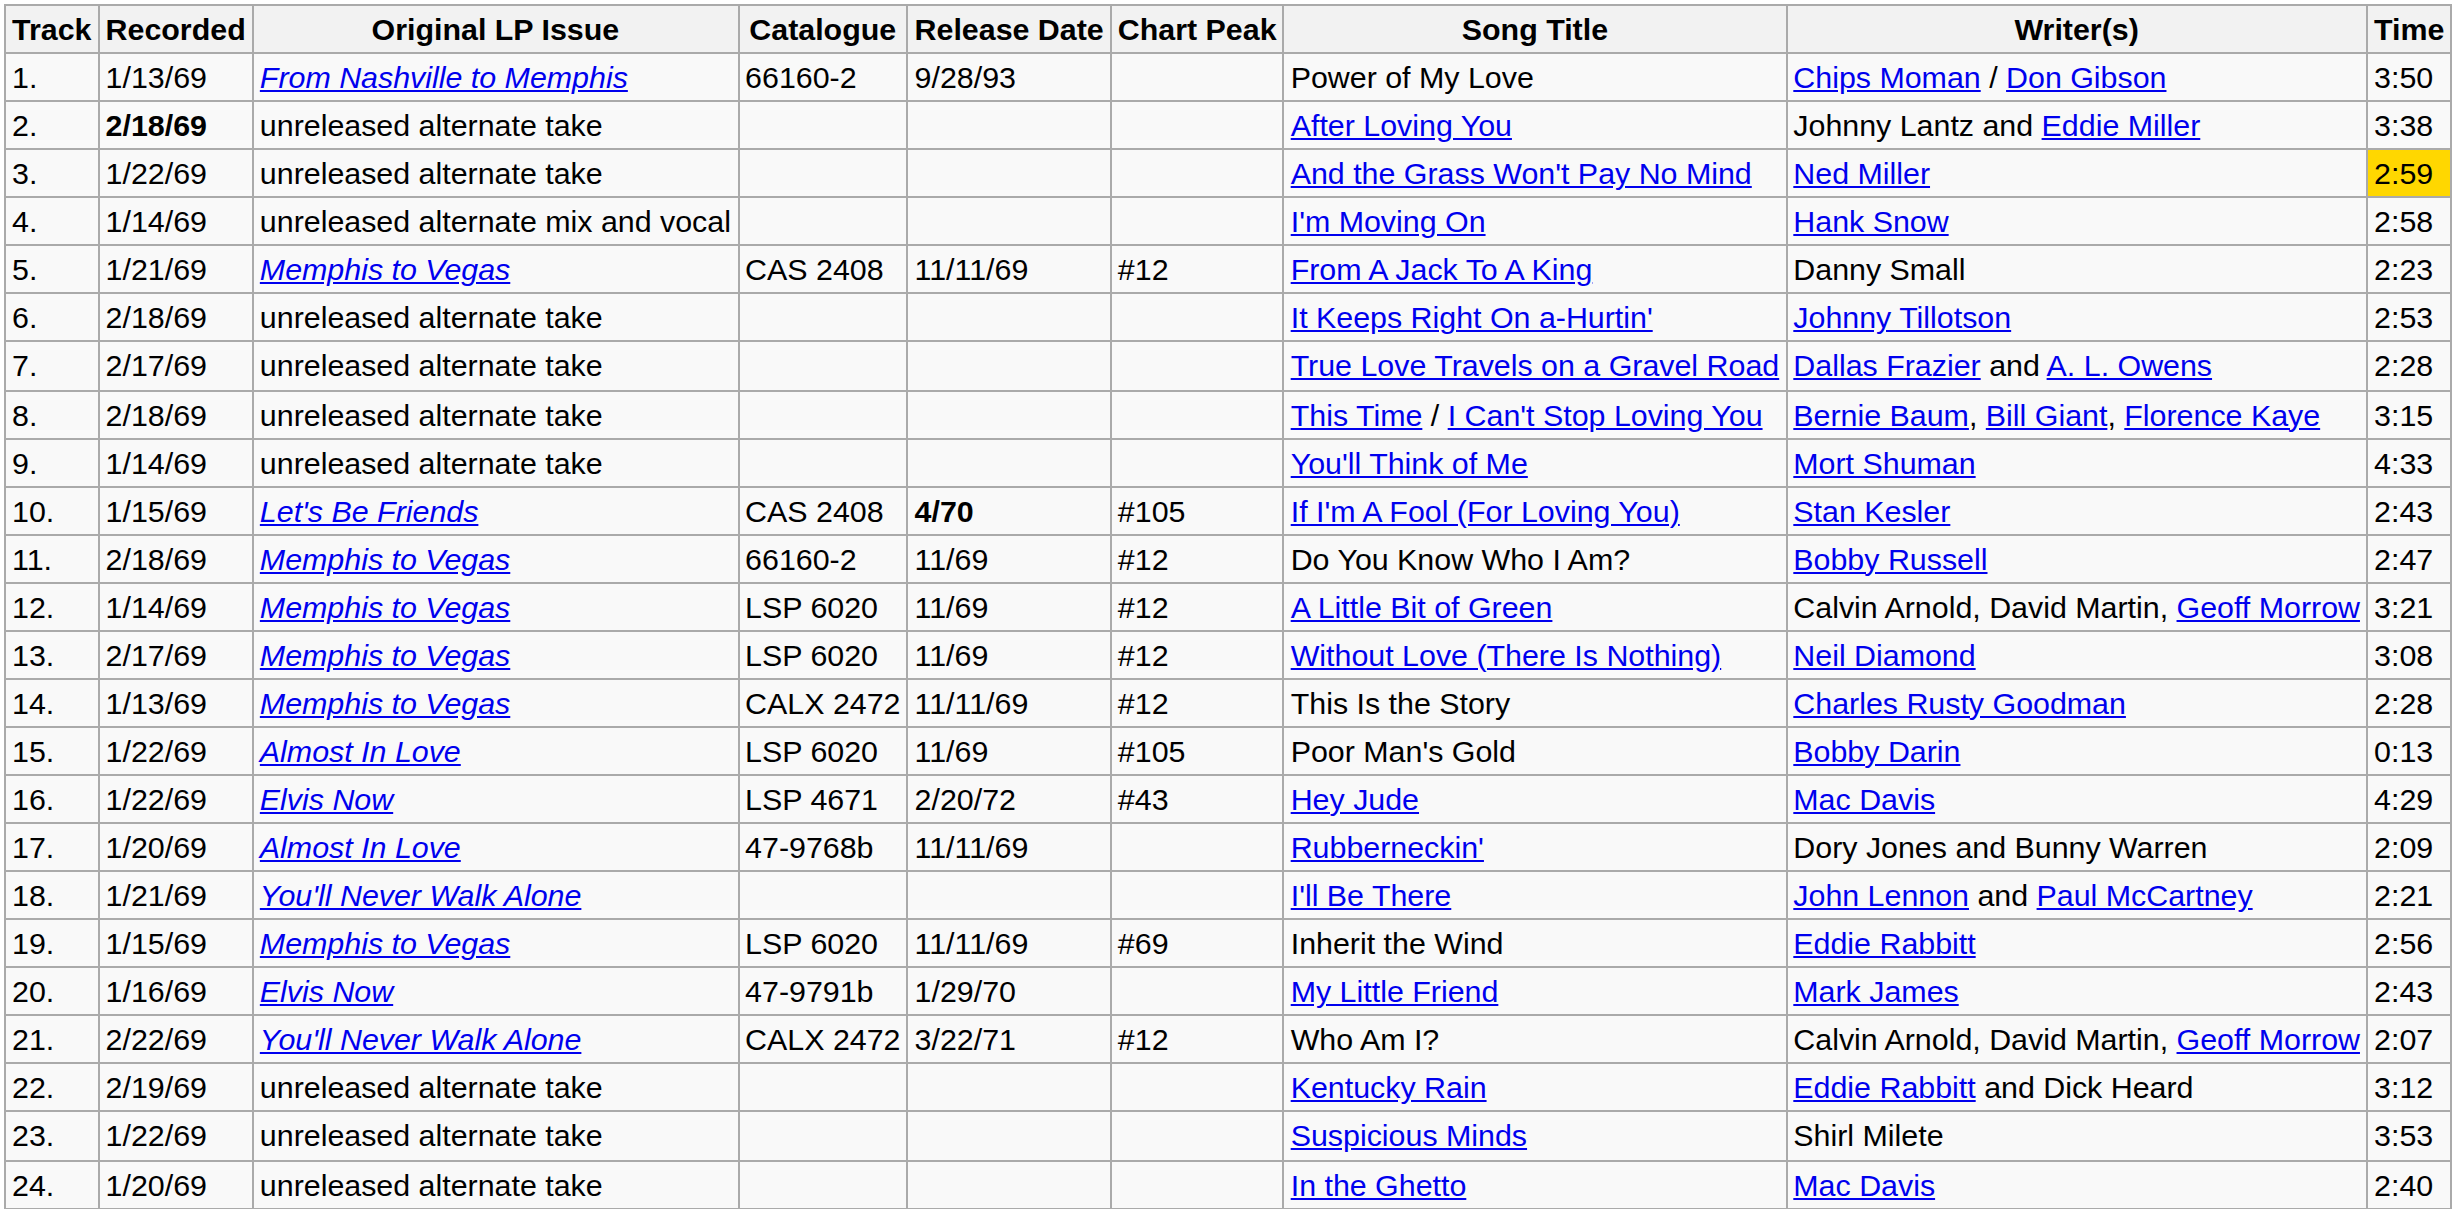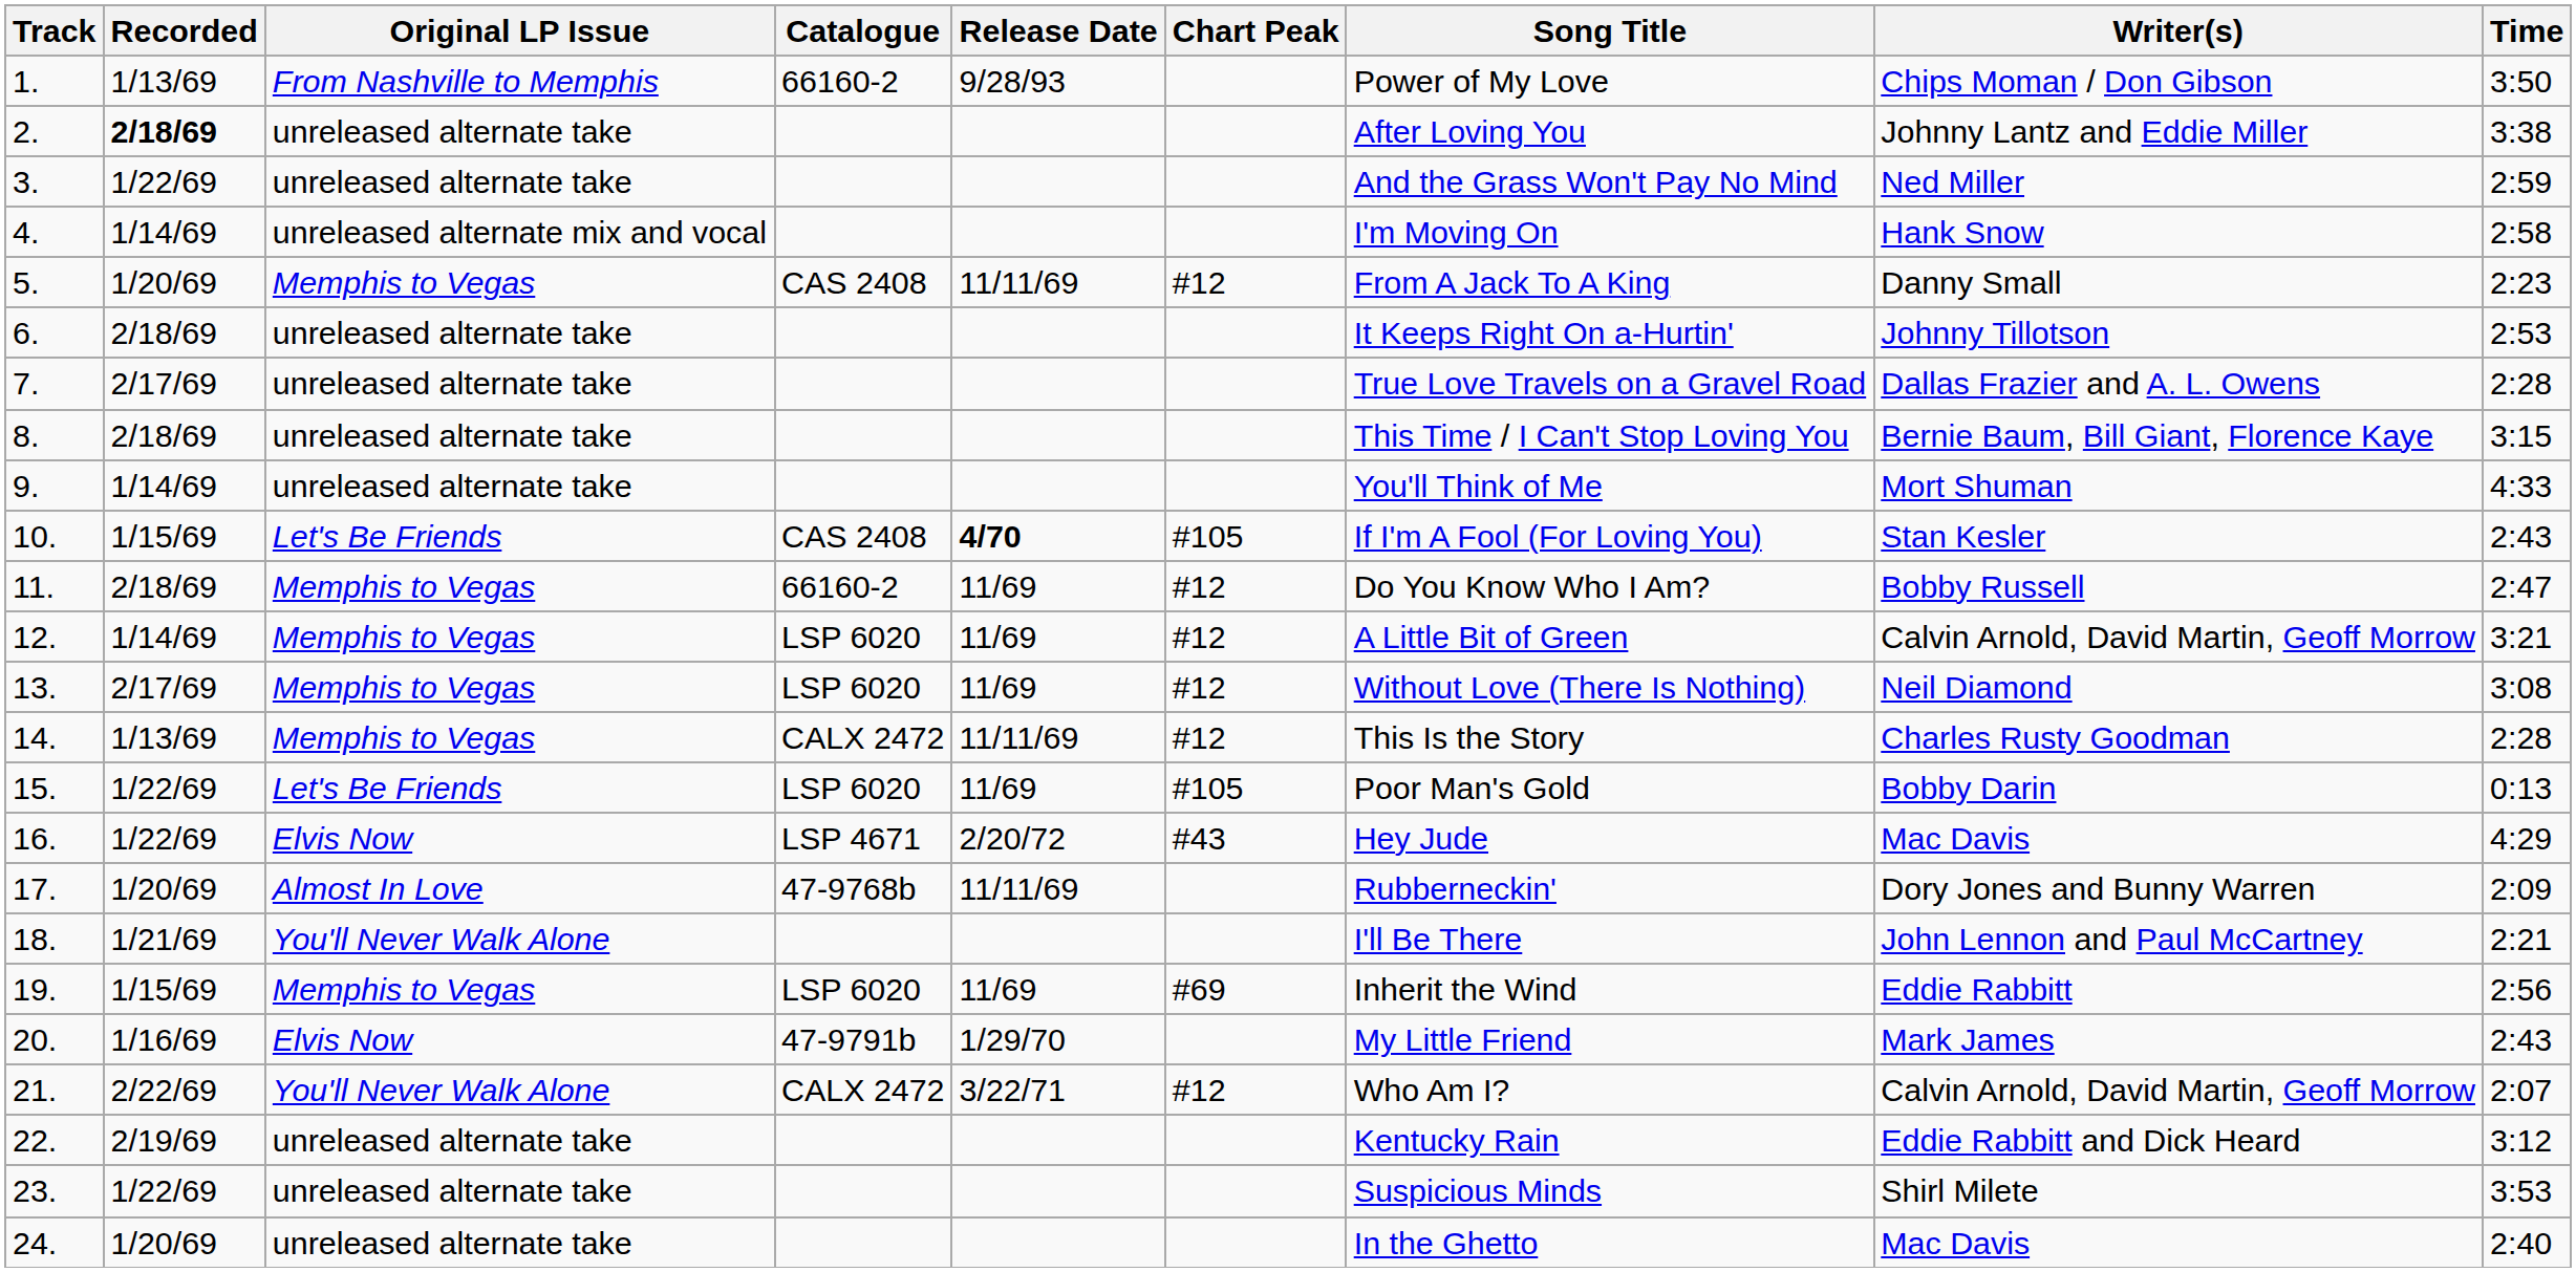3. | Time: gold background -> no background
5. | Recorded: 1/21/69 -> 1/20/69
15. | Original LP Issue: Almost In Love -> Let's Be Friends
19. | Release Date: 11/11/69 -> 11/69
